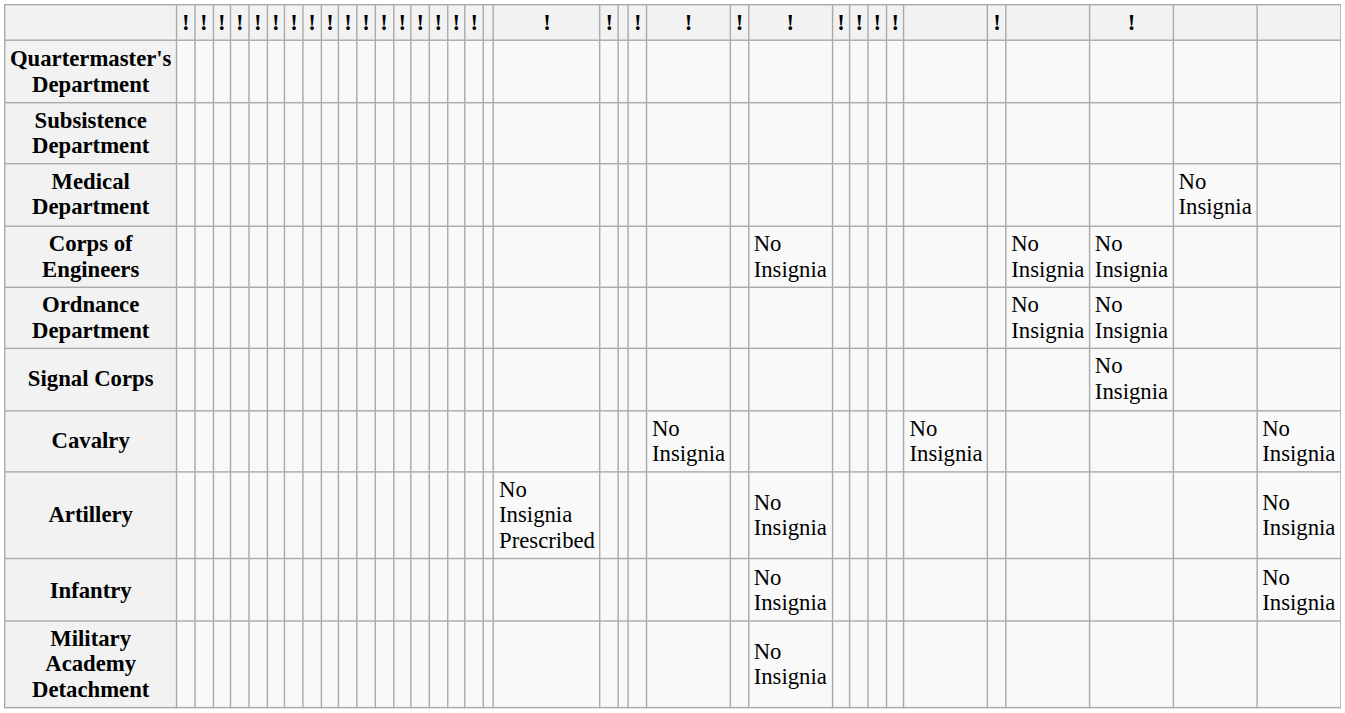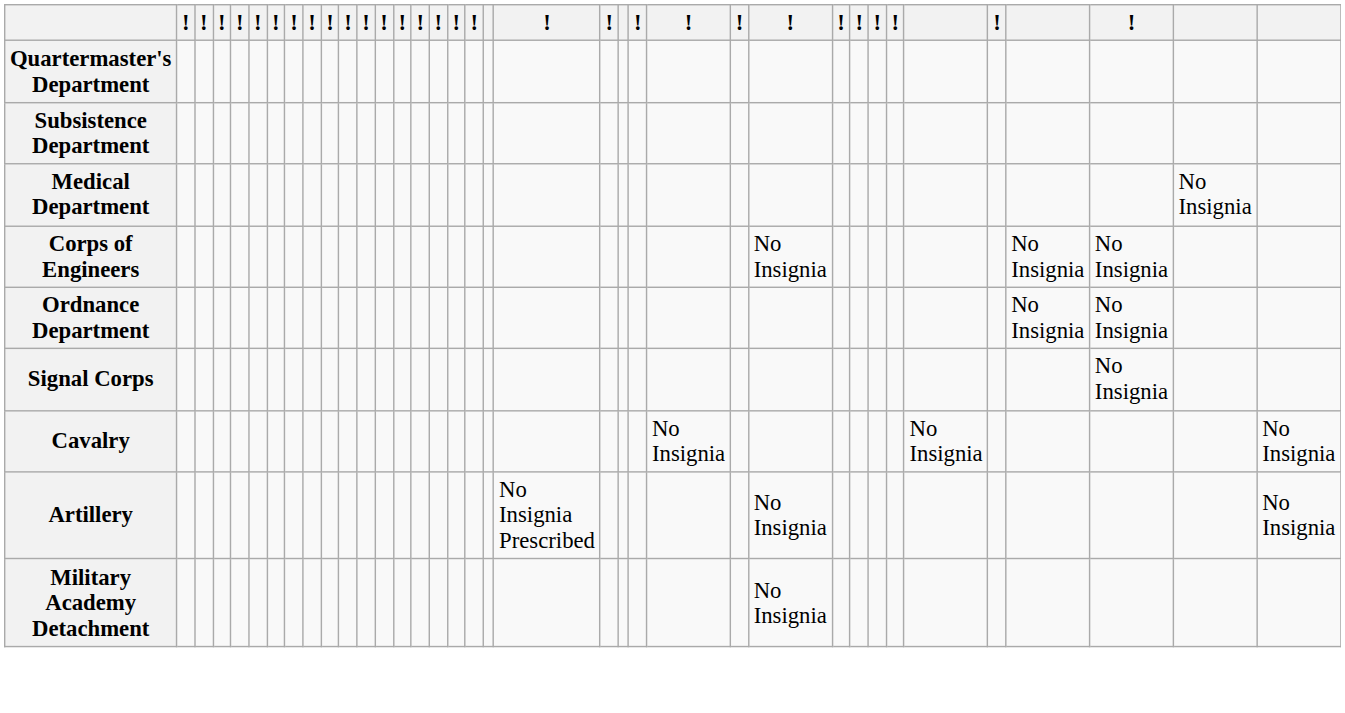- row: Infantry | No Insignia | No Insignia
